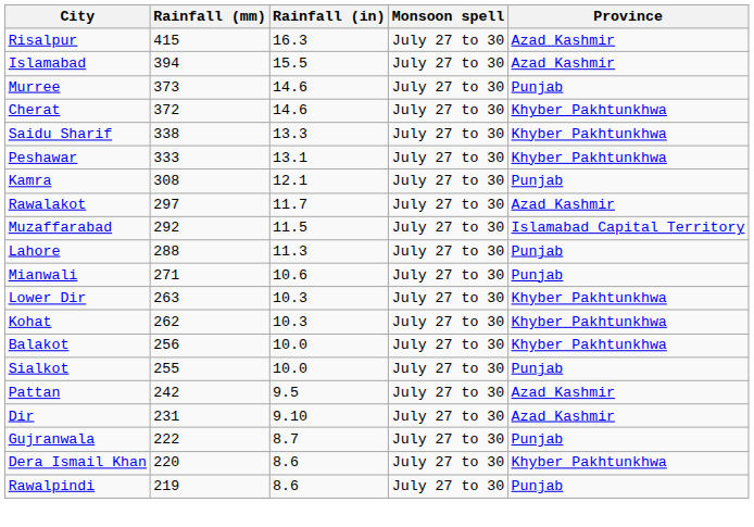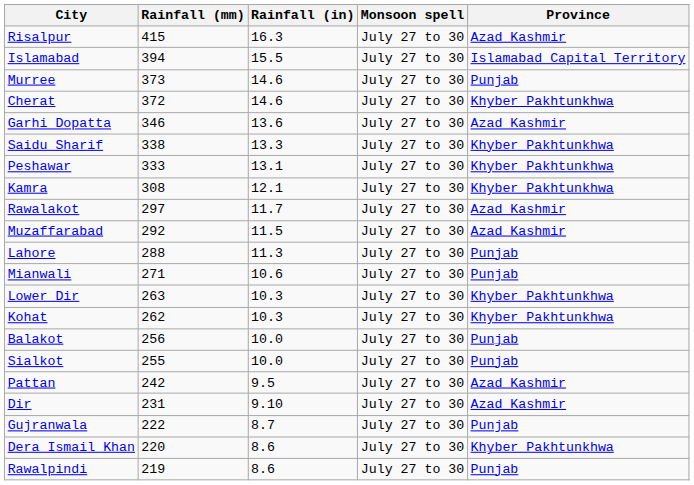Islamabad | Province: Azad Kashmir -> Islamabad Capital Territory
+ row: Garhi Dopatta | 346 | 13.6 | July 27 to 30 | Azad Kashmir
Kamra | Province: Punjab -> Khyber Pakhtunkhwa
Muzaffarabad | Province: Islamabad Capital Territory -> Azad Kashmir
Balakot | Province: Khyber Pakhtunkhwa -> Punjab
